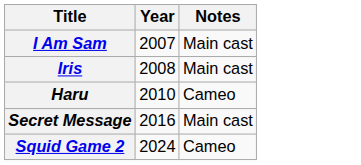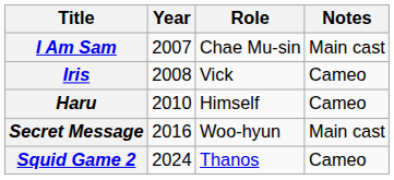+ column: Role | Chae Mu-sin | Vick | Himself | Woo-hyun | Thanos
Iris | Notes: Main cast -> Cameo
